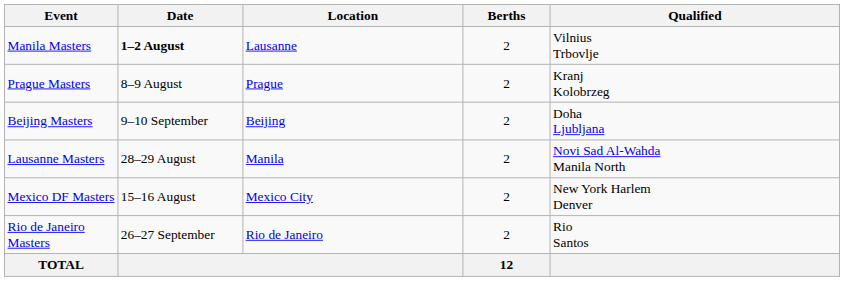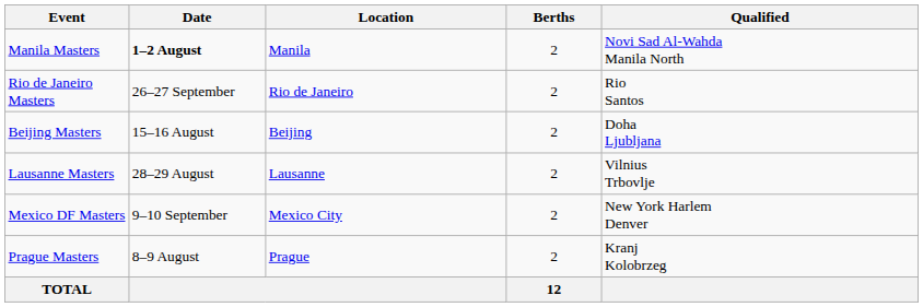Manila Masters | Location: Lausanne -> Manila
Manila Masters | Qualified: Vilnius Trbovlje -> Novi Sad Al-Wahda Manila North
rows swapped: Prague Masters <-> Rio de Janeiro Masters
Beijing Masters | Date: 9–10 September -> 15–16 August
Lausanne Masters | Location: Manila -> Lausanne
Lausanne Masters | Qualified: Novi Sad Al-Wahda Manila North -> Vilnius Trbovlje
Mexico DF Masters | Date: 15–16 August -> 9–10 September
